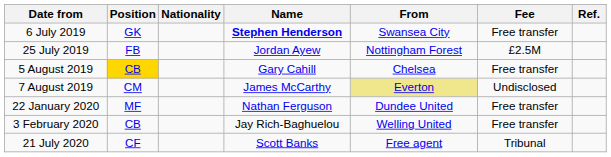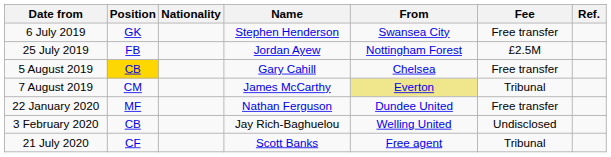6 July 2019 | Name: bold -> normal
7 August 2019 | Fee: Undisclosed -> Tribunal
3 February 2020 | Fee: Free transfer -> Undisclosed
